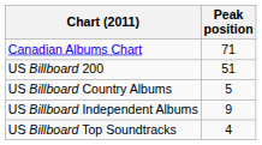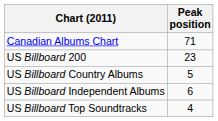US Billboard 200 | Peak position: 51 -> 23
US Billboard Independent Albums | Peak position: 9 -> 6
